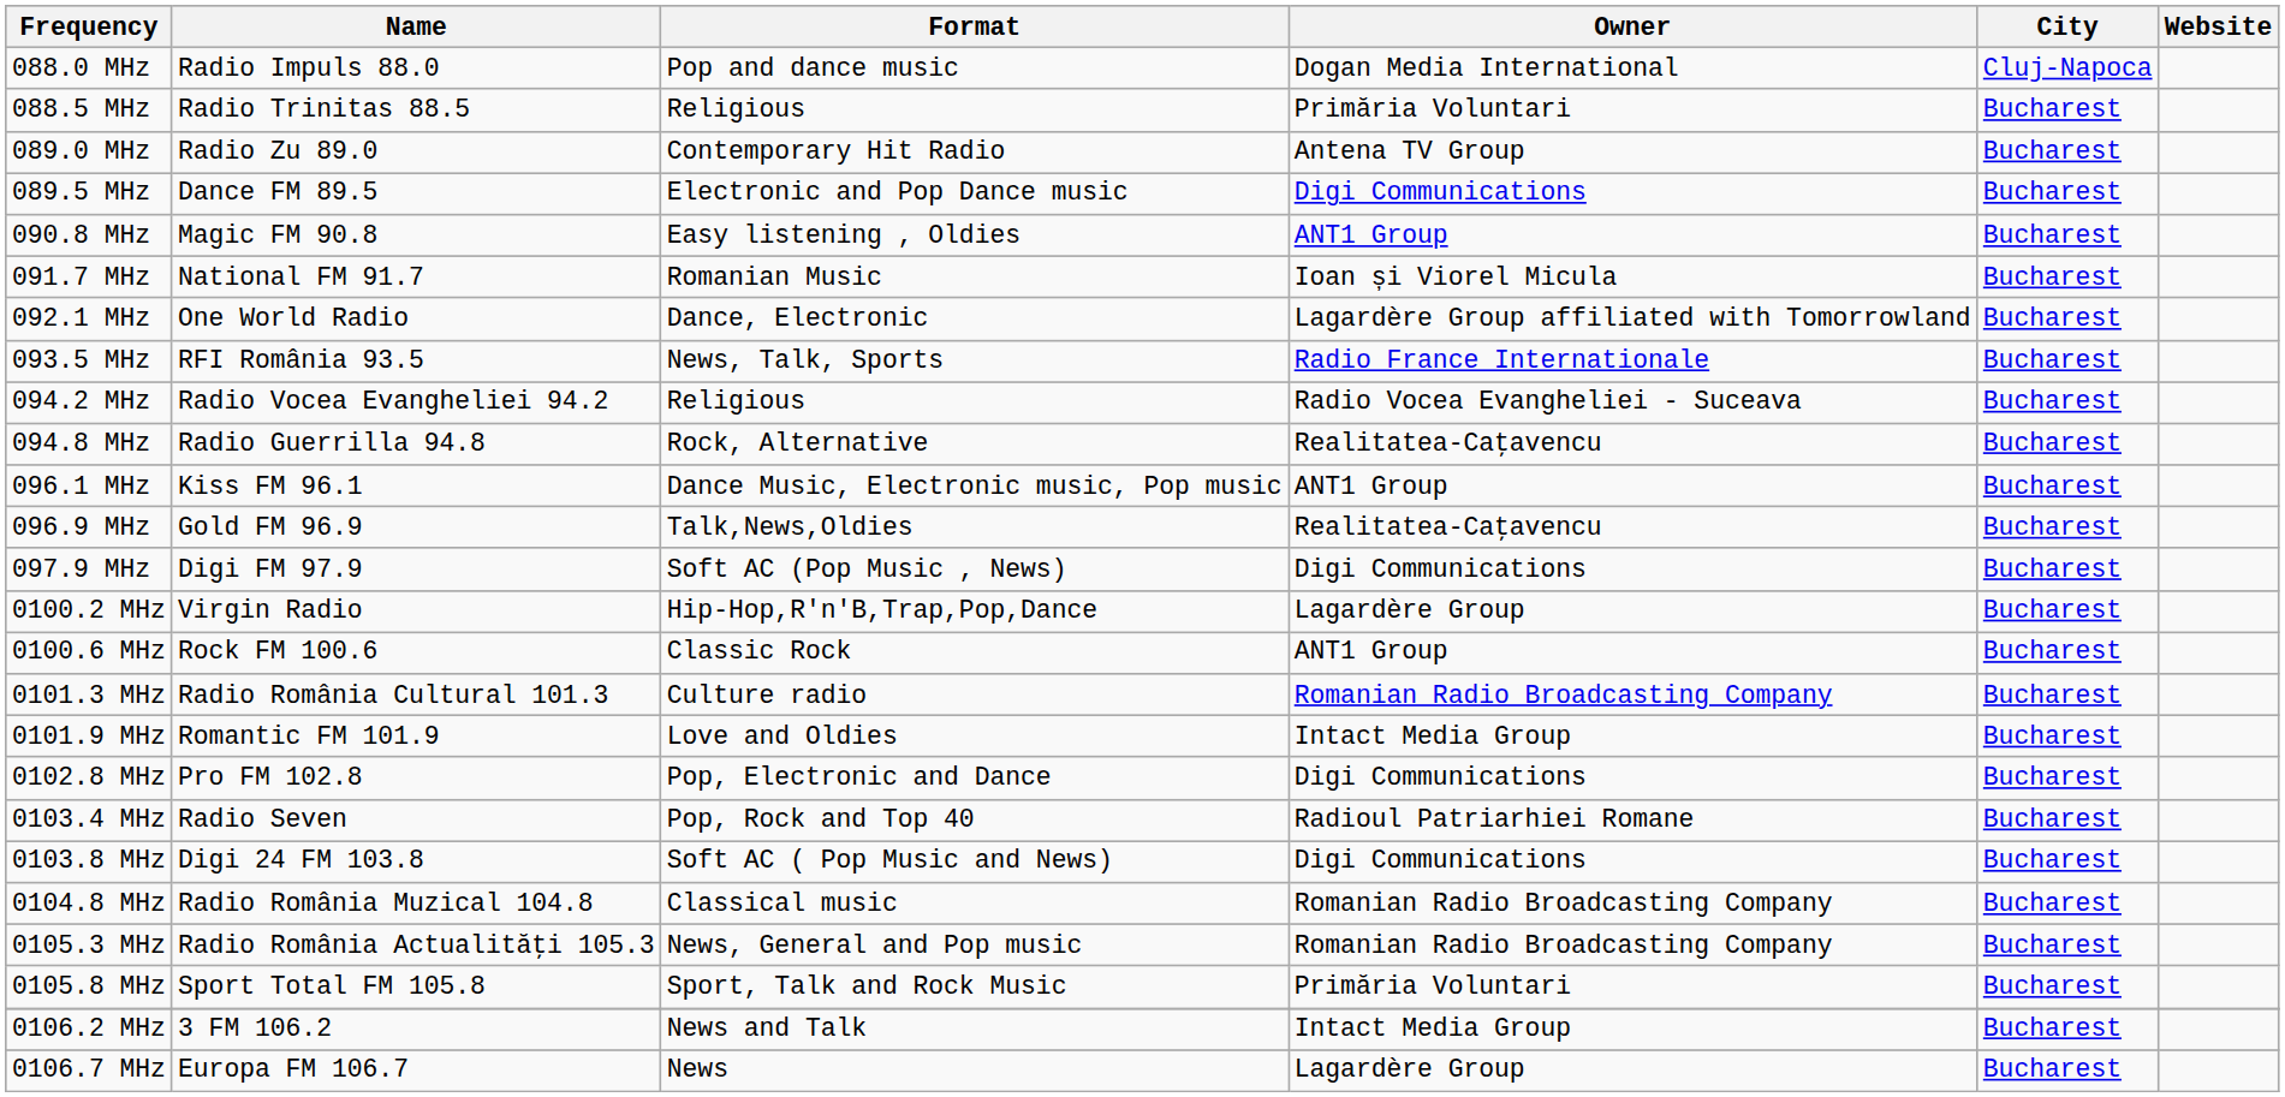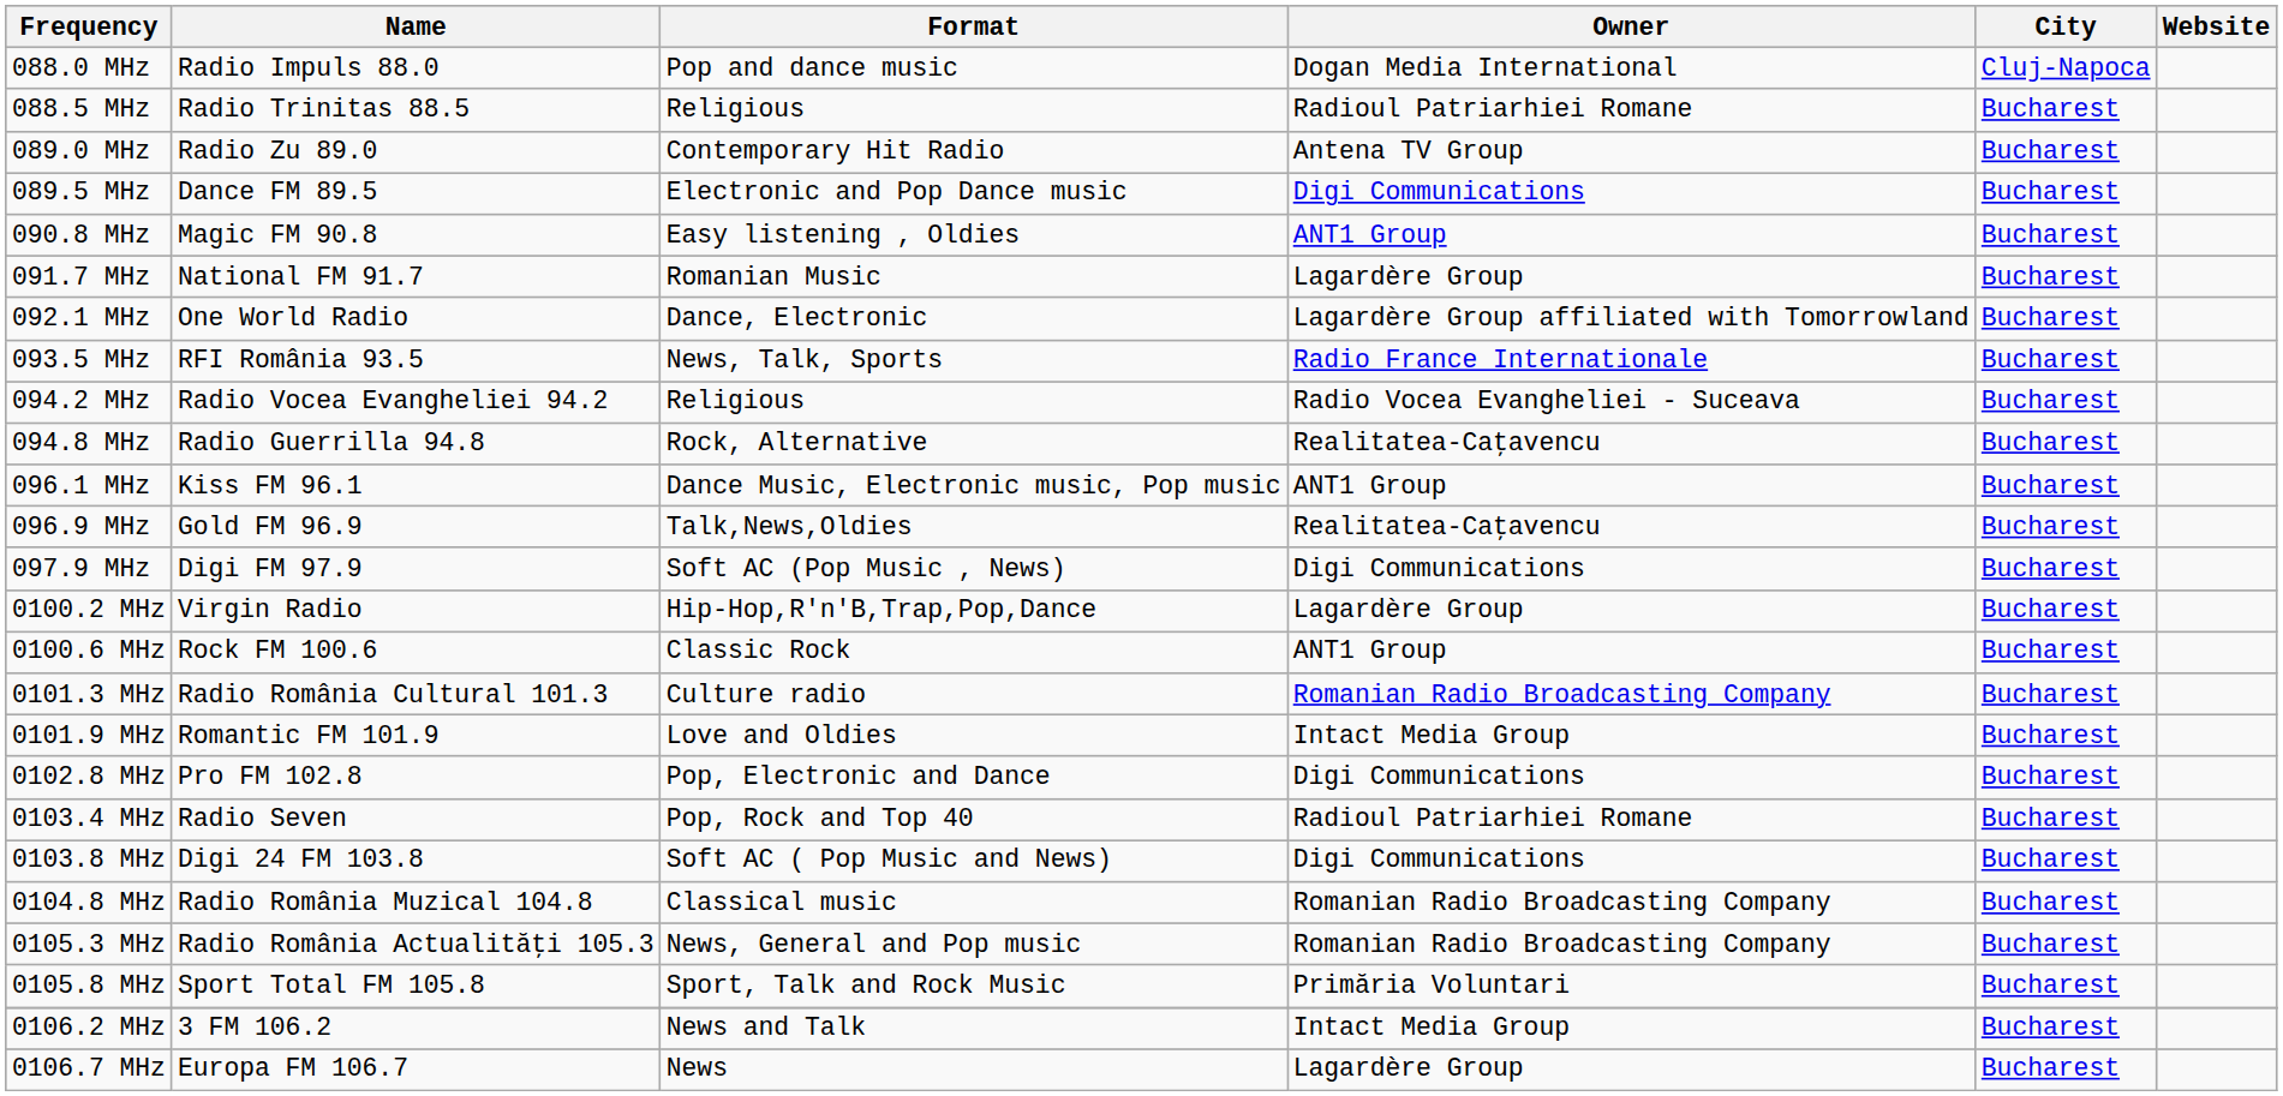088.5 MHz | Owner: Primăria Voluntari -> Radioul Patriarhiei Romane
091.7 MHz | Owner: Ioan și Viorel Micula -> Lagardère Group
